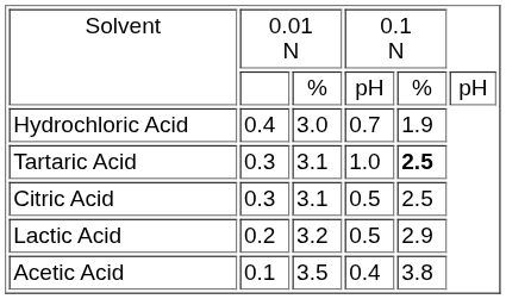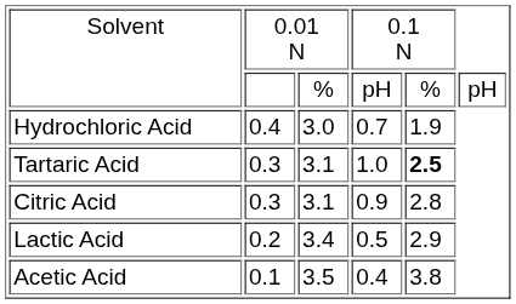Citric Acid | column 4: 0.5 -> 0.9
Citric Acid | column 5: 2.5 -> 2.8
Lactic Acid | column 3: 3.2 -> 3.4
